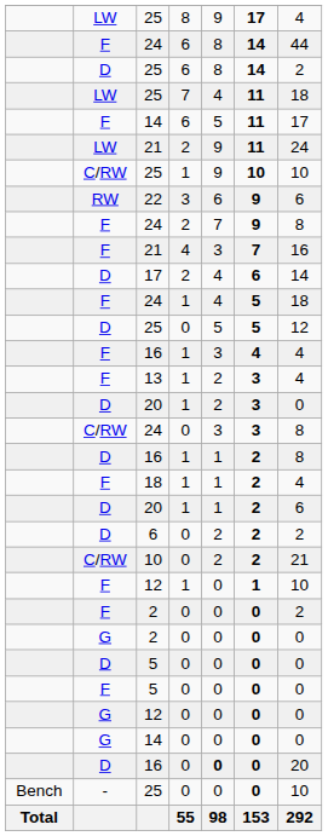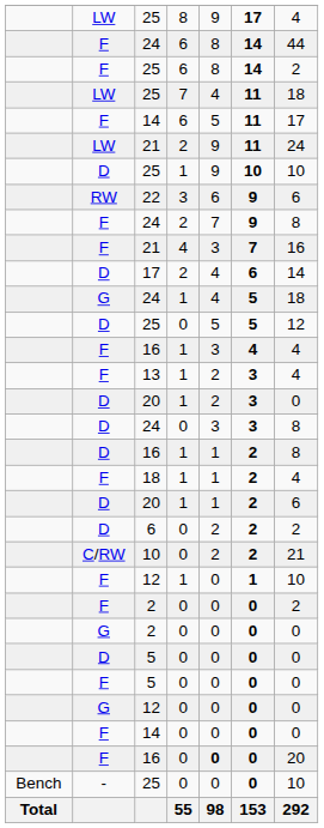25 / 6 | column 2: D -> F
25 / 1 | column 2: C/RW -> D
24 / 1 | column 2: F -> G
24 / 0 | column 2: C/RW -> D
14 / 0 | column 2: G -> F
16 / 0 | column 2: D -> F
